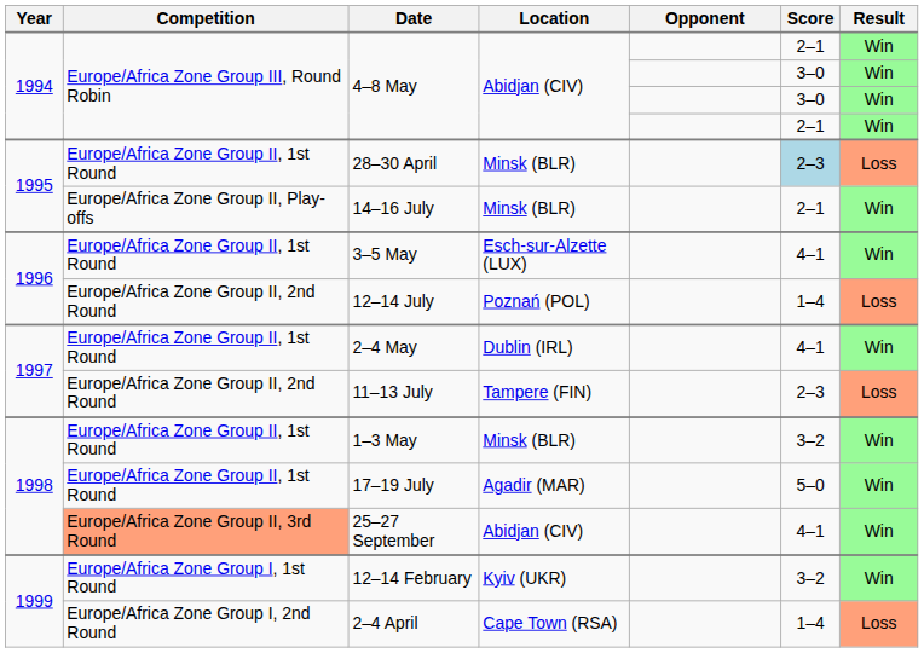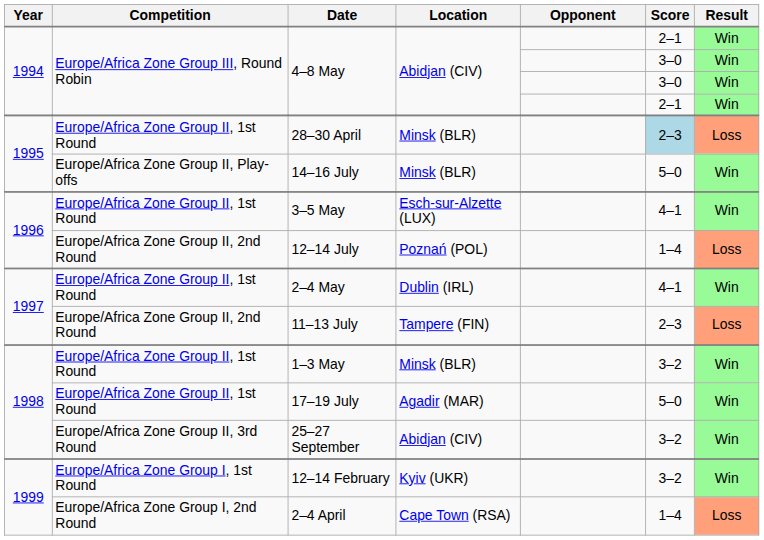14–16 July | Score: 2–1 -> 5–0
25–27 September | Competition: lightsalmon background -> no background
25–27 September | Score: 4–1 -> 3–2
